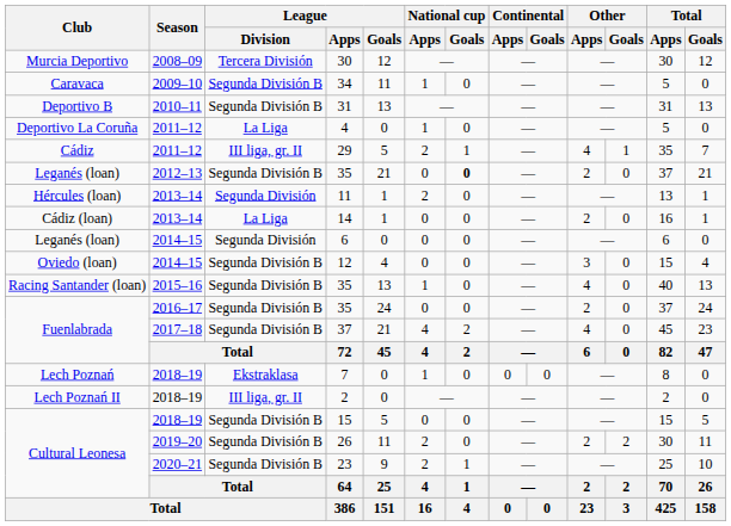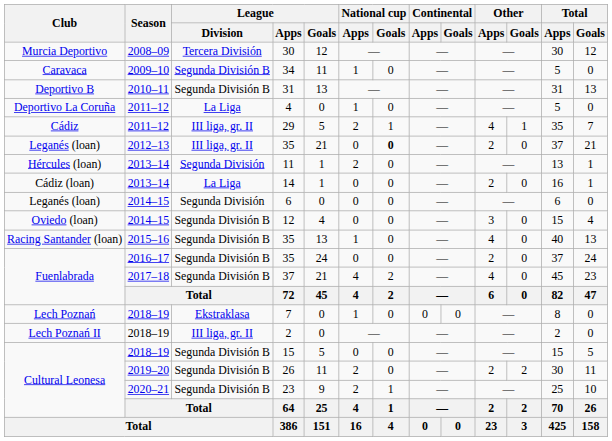Leganés (loan) / 35 | League / Division: Segunda División B -> III liga, gr. II
